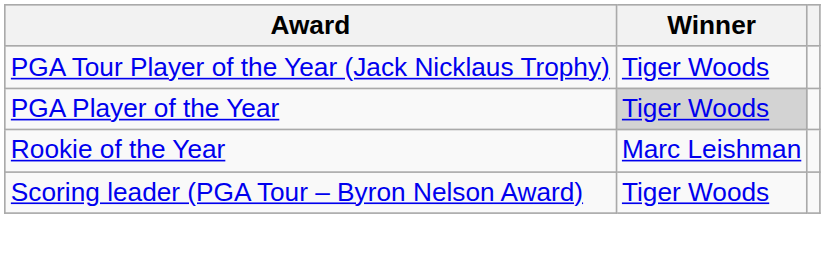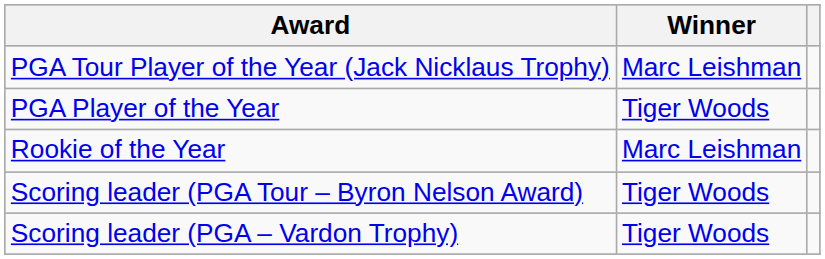PGA Tour Player of the Year (Jack Nicklaus Trophy) | Winner: Tiger Woods -> Marc Leishman
PGA Player of the Year | Winner: lightgrey background -> no background
+ row: Scoring leader (PGA – Vardon Trophy) | Tiger Woods
